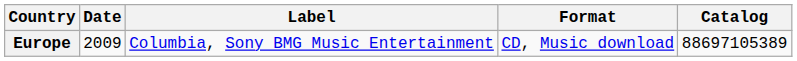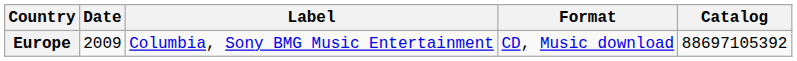Europe | Catalog: 88697105389 -> 88697105392
